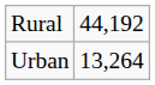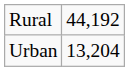Urban | column 2: 13,264 -> 13,204
